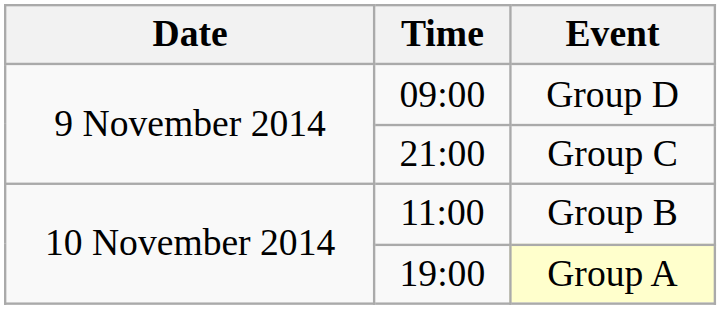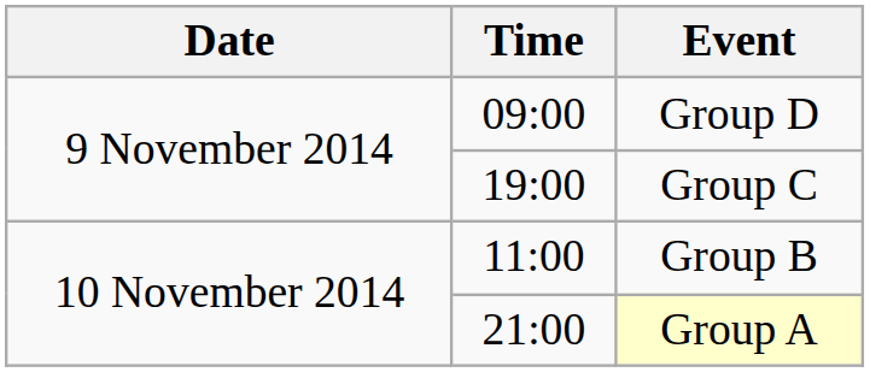Group C | Time: 21:00 -> 19:00
Group A | Time: 19:00 -> 21:00
